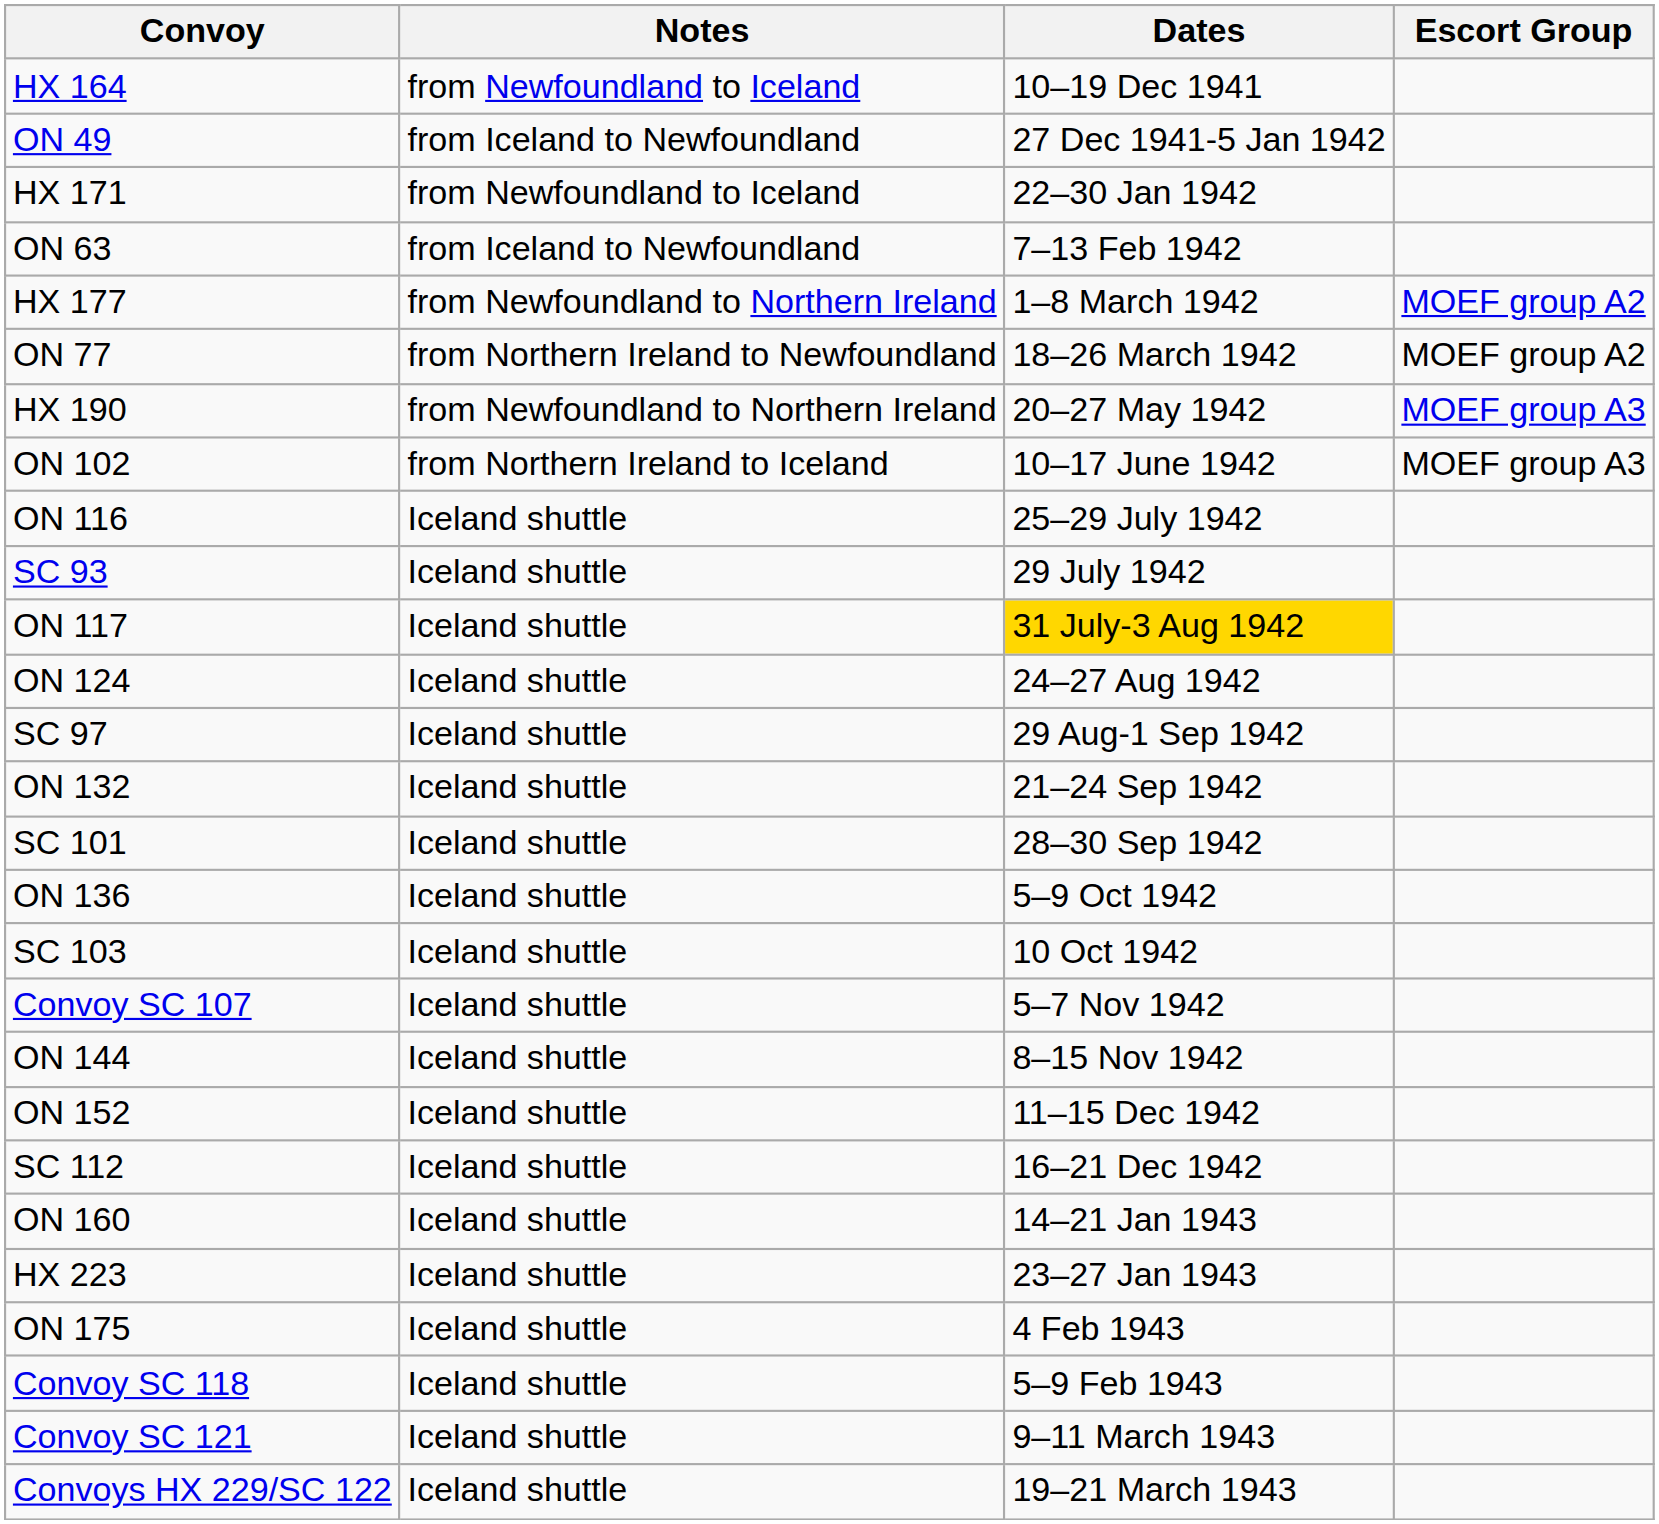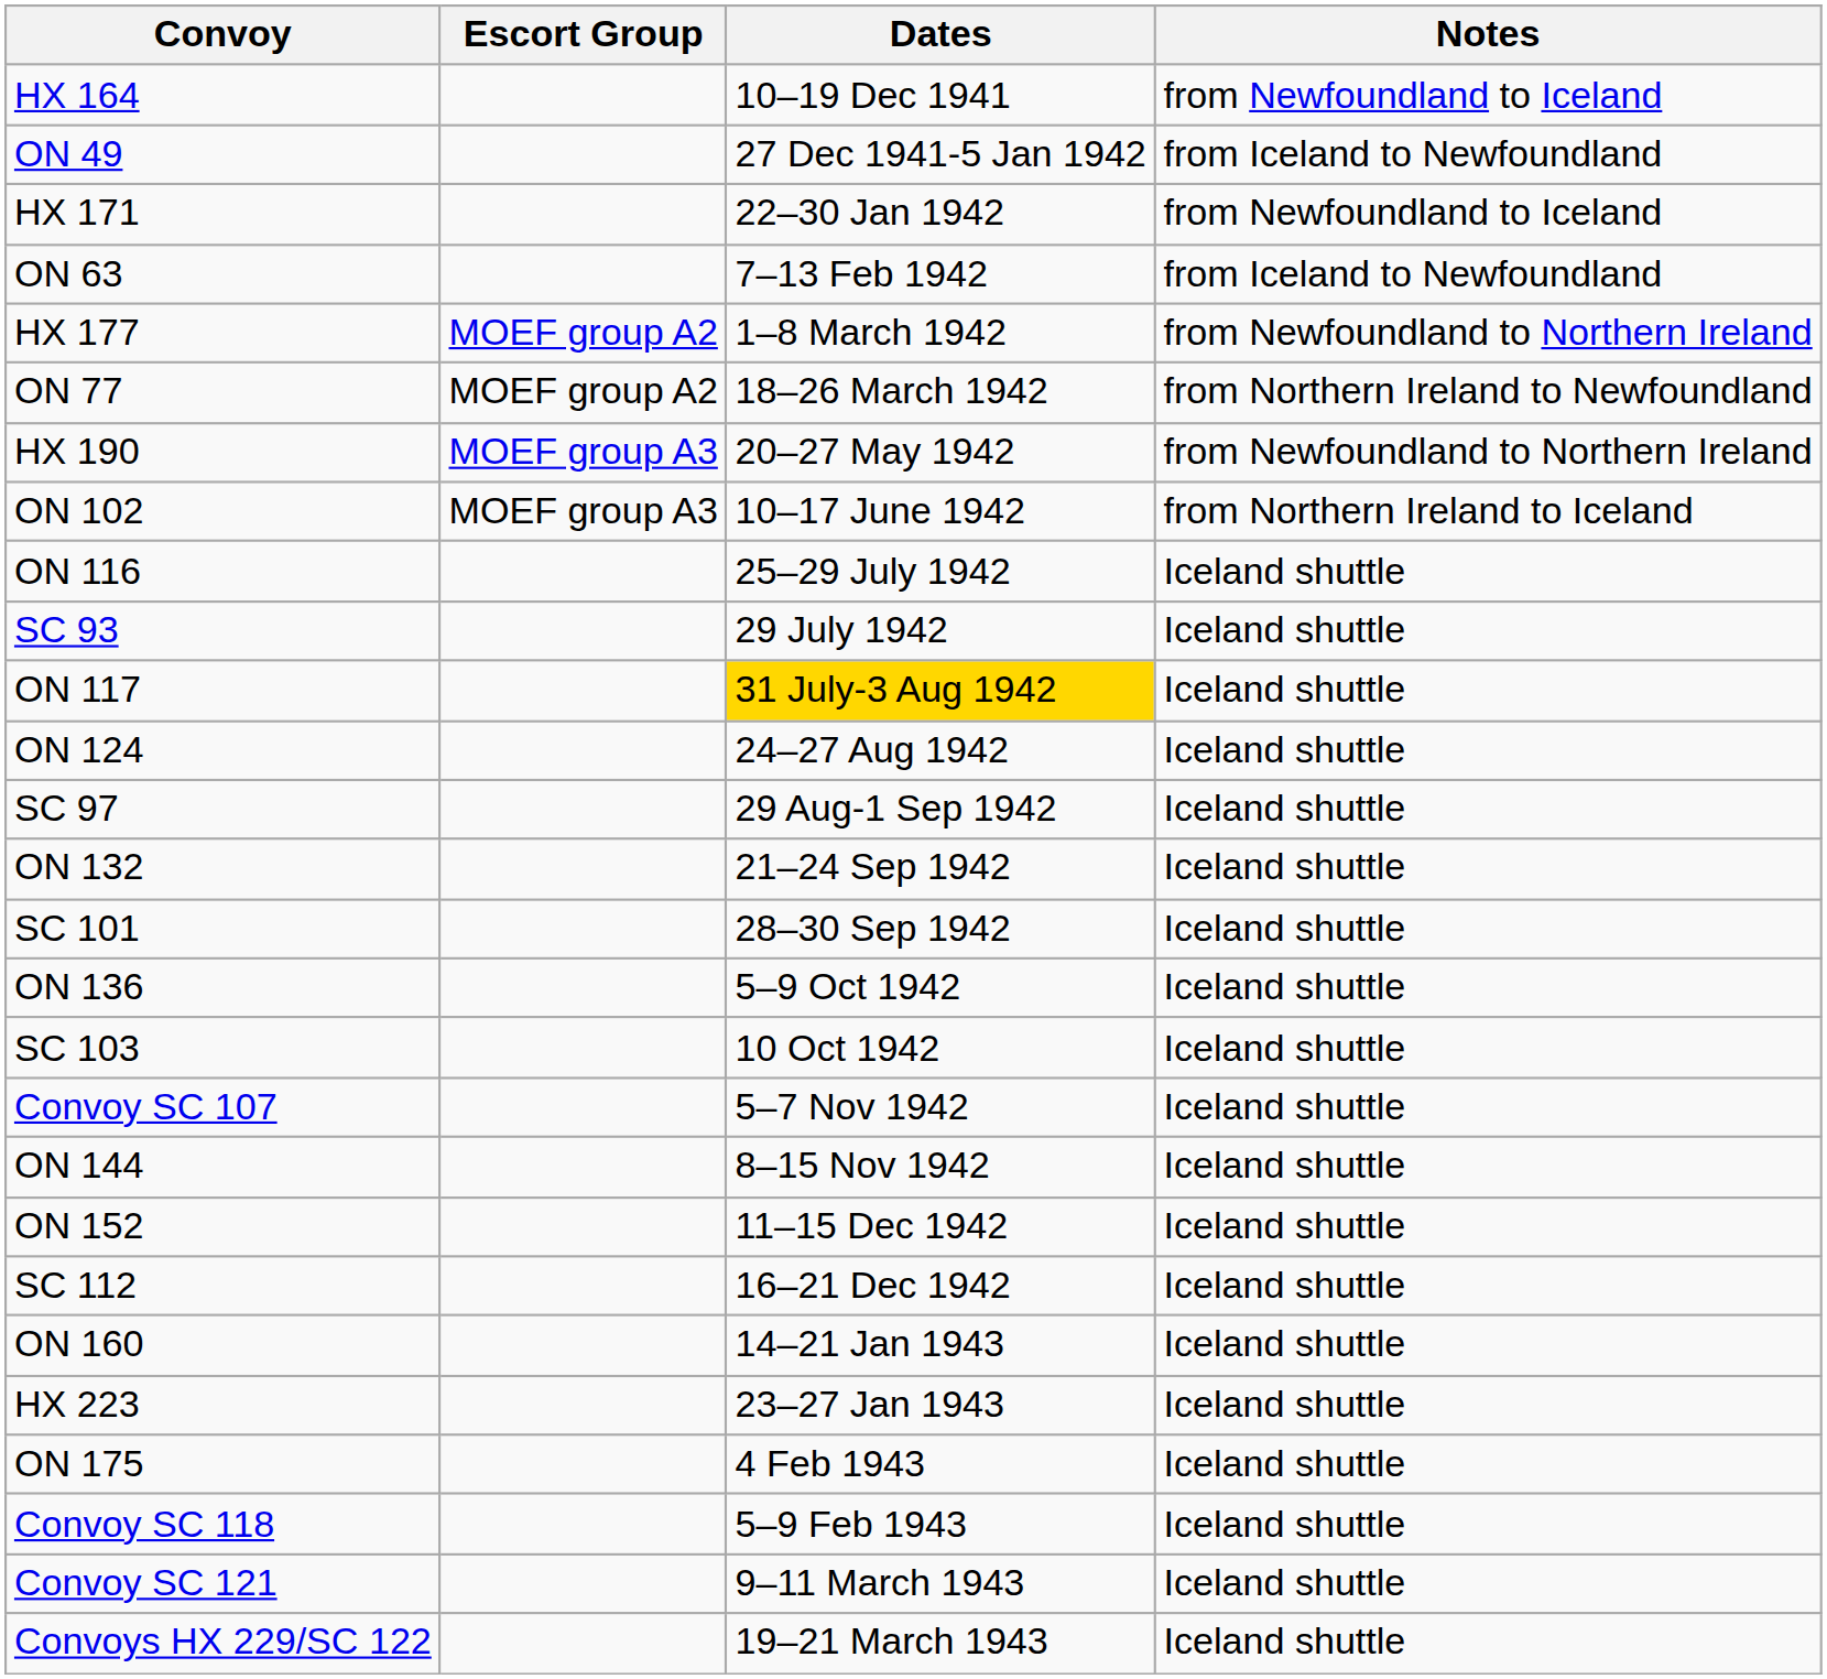columns swapped: Escort Group <-> Notes
